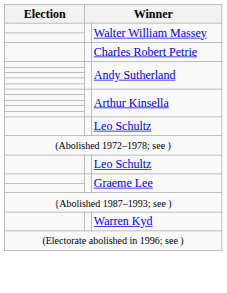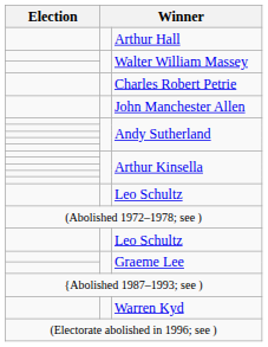+ row: Arthur Hall
+ row: John Manchester Allen
